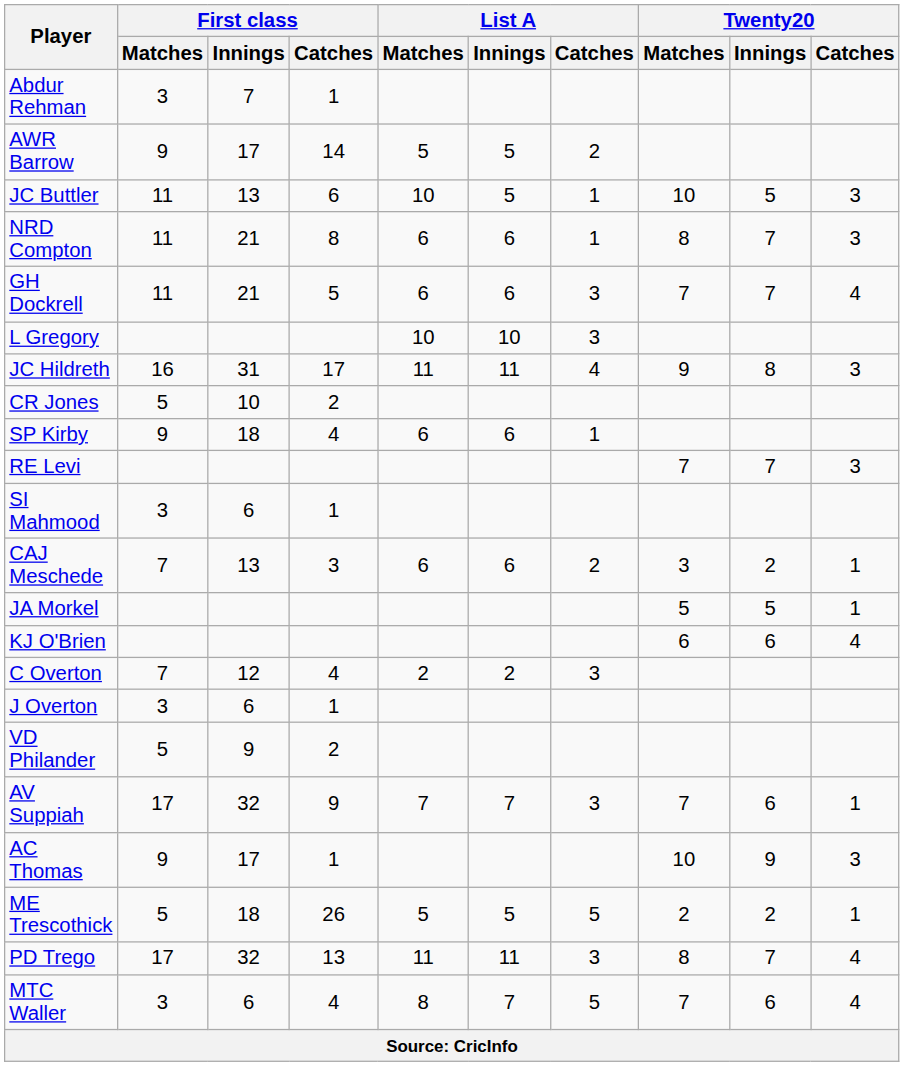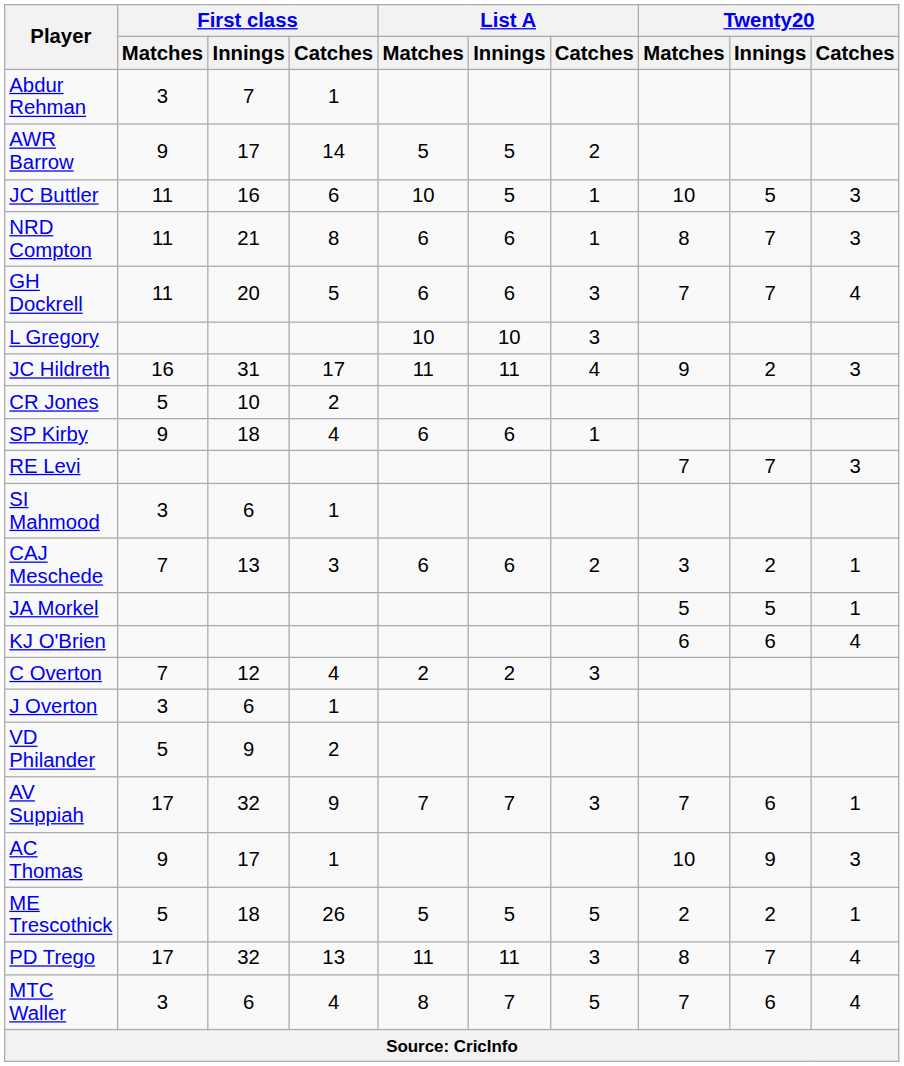JC Buttler | First class / Innings: 13 -> 16
GH Dockrell | First class / Innings: 21 -> 20
JC Hildreth | Twenty20 / Innings: 8 -> 2
